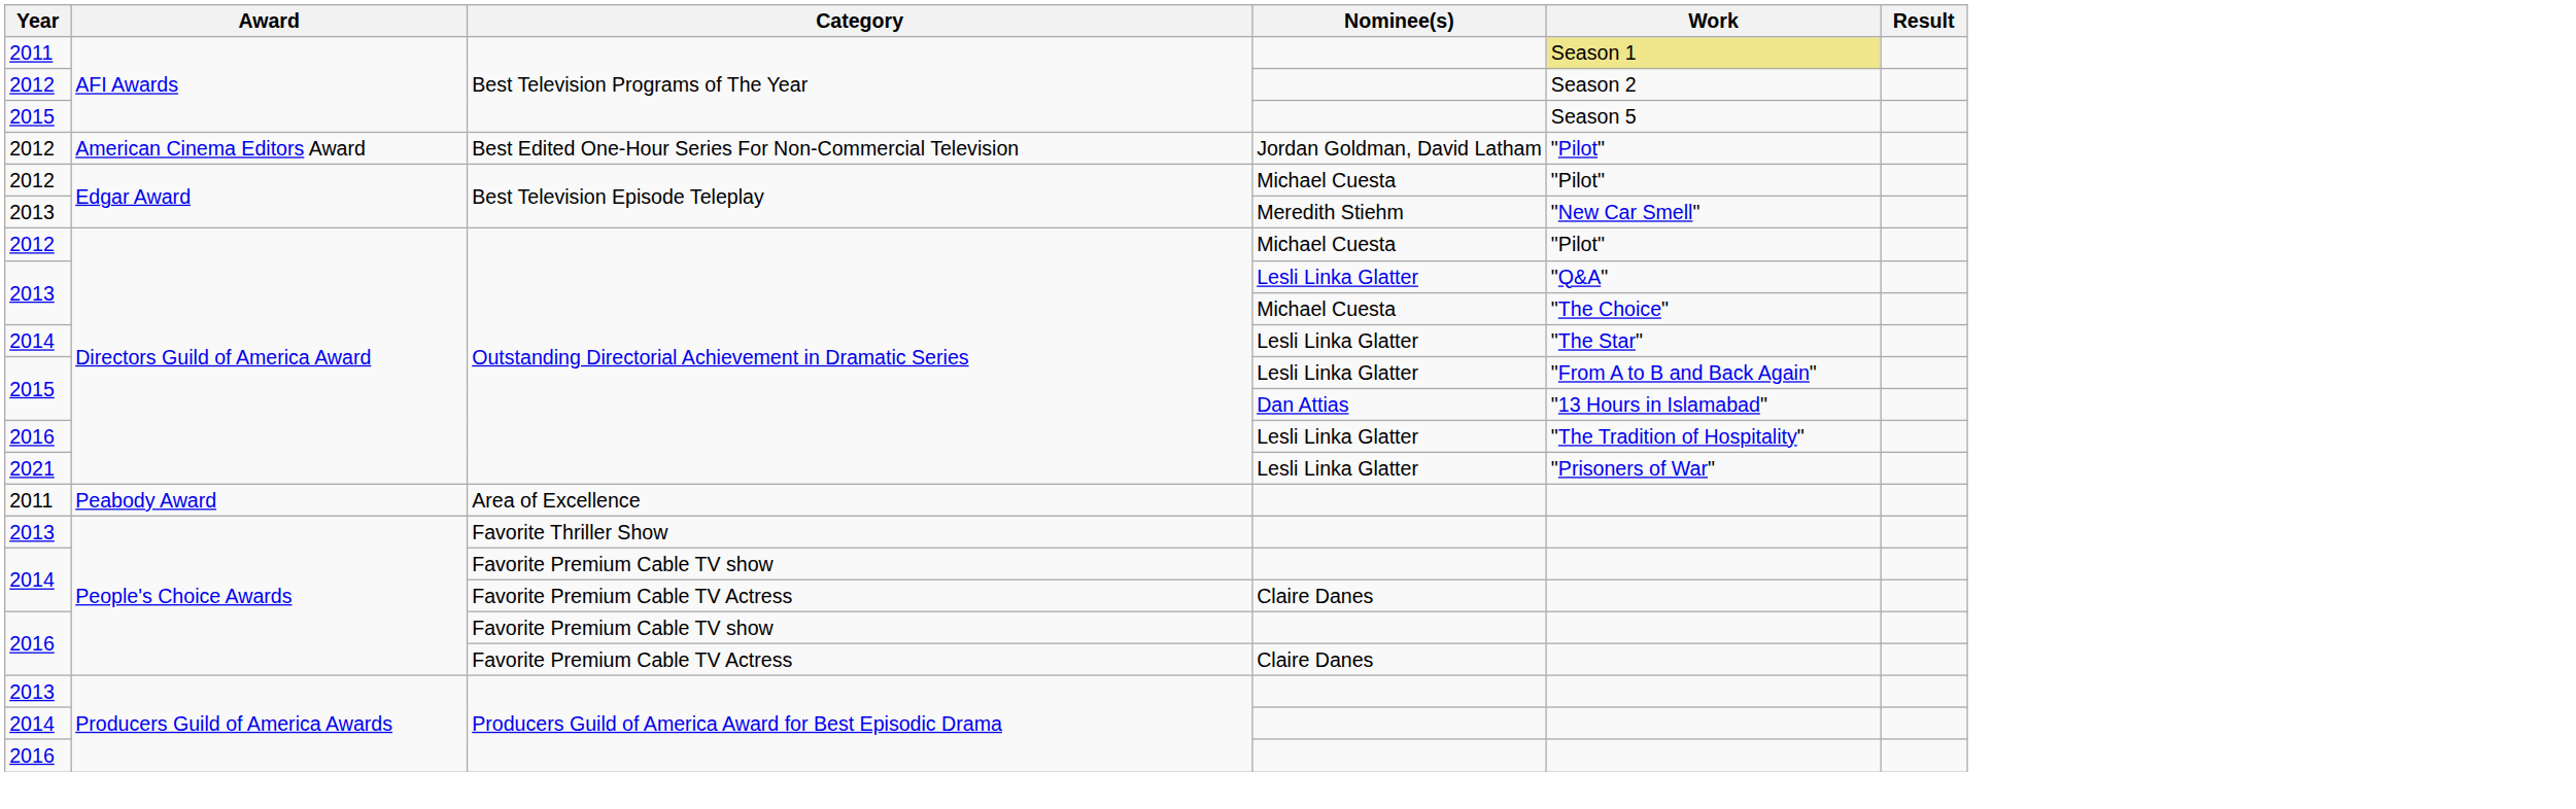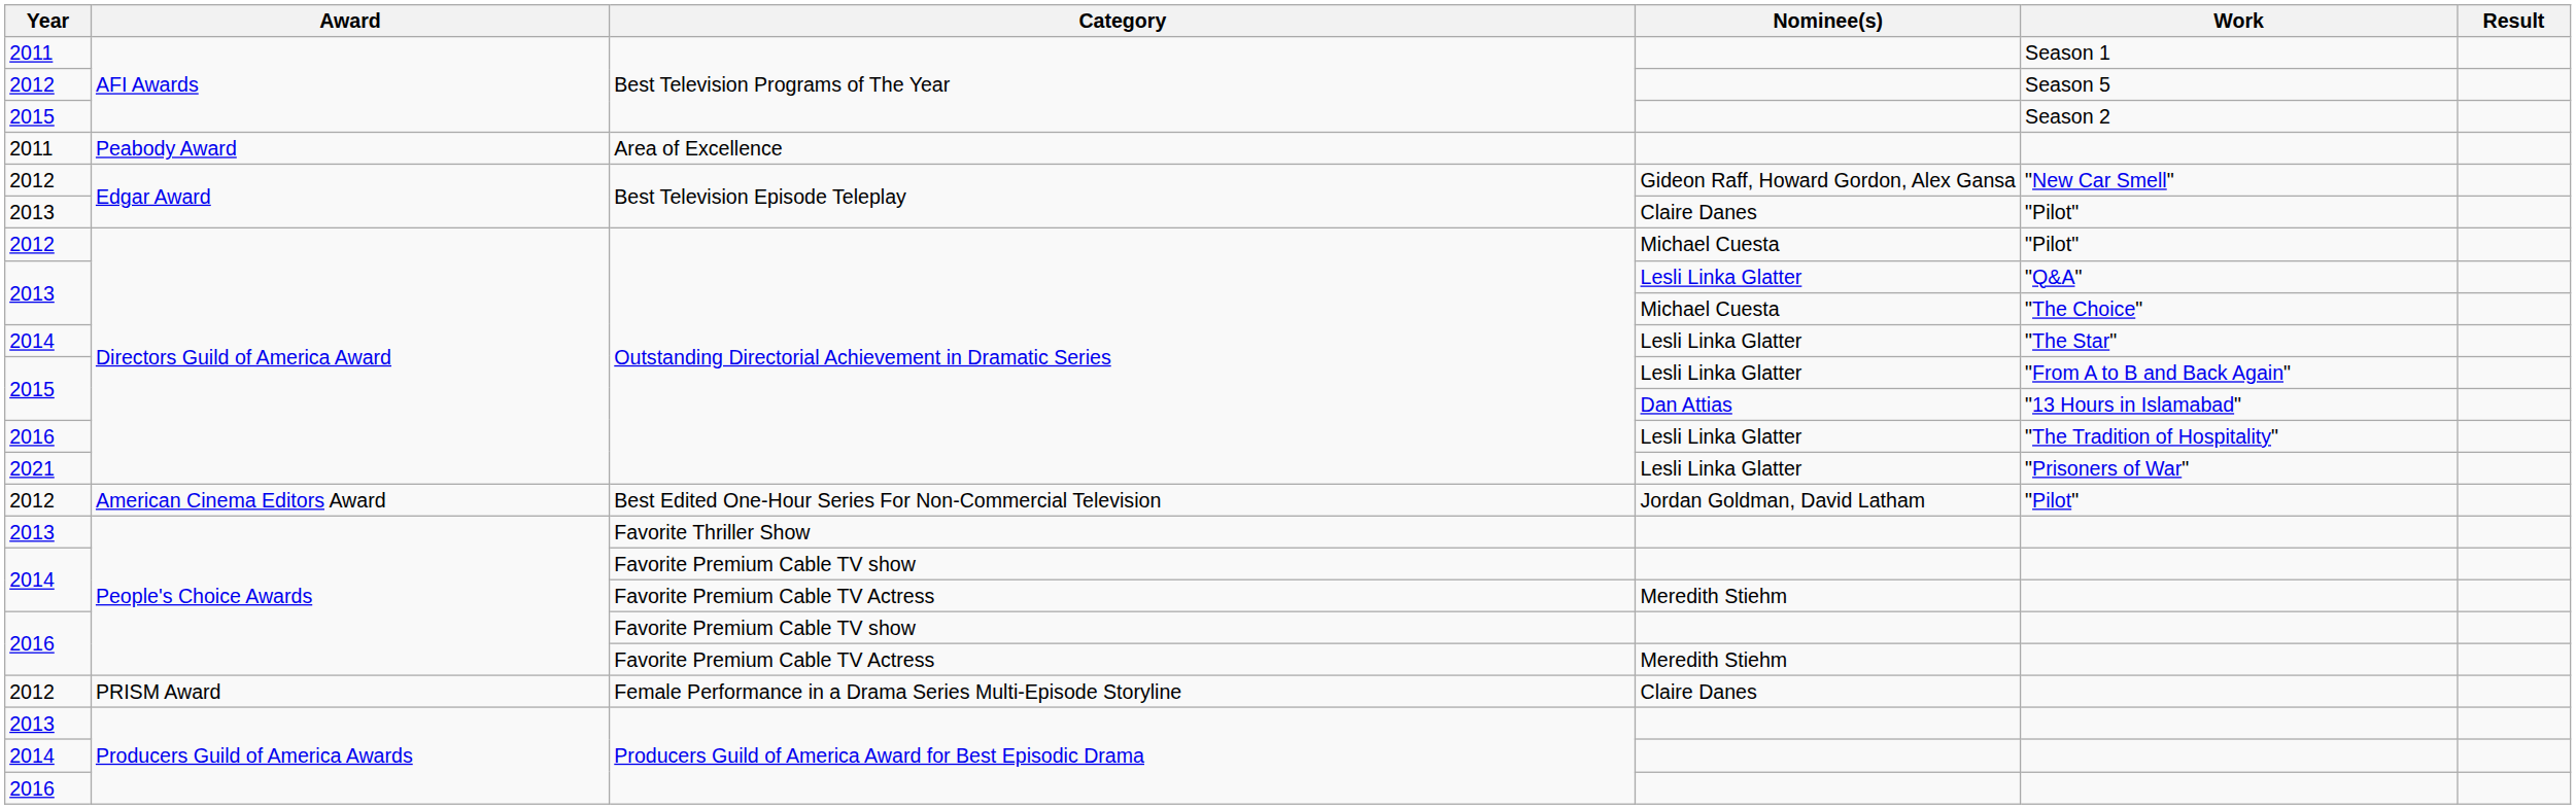2011 / Best Television Programs of The Year | Work: khaki background -> no background
2012 / Best Television Programs of The Year | Work: Season 2 -> Season 5
2015 / Best Television Programs of The Year | Work: Season 5 -> Season 2
rows swapped: Best Edited One-Hour Series For Non-Commercial Television <-> Area of Excellence
2012 / Best Television Episode Teleplay | Nominee(s): Michael Cuesta -> Gideon Raff, Howard Gordon, Alex Gansa
2012 / Best Television Episode Teleplay | Work: "Pilot" -> "New Car Smell"
2013 / Best Television Episode Teleplay | Nominee(s): Meredith Stiehm -> Claire Danes
2013 / Best Television Episode Teleplay | Work: "New Car Smell" -> "Pilot"
2014 / Favorite Premium Cable TV Actress | Nominee(s): Claire Danes -> Meredith Stiehm
2016 / Favorite Premium Cable TV Actress | Nominee(s): Claire Danes -> Meredith Stiehm
+ row: 2012 | PRISM Award | Female Performance in a Drama Series Multi-Episode Storyline | Claire Danes
